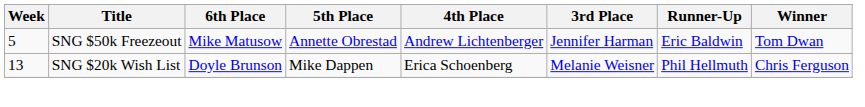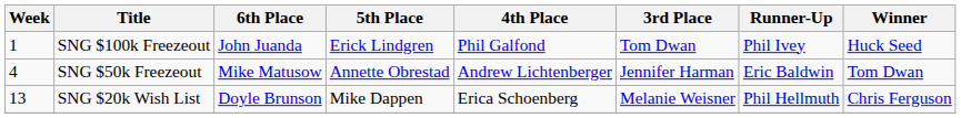+ row: 1 | SNG $100k Freezeout | John Juanda | Erick Lindgren | Phil Galfond | Tom Dwan | Phil Ivey | Huck Seed
SNG $50k Freezeout | Week: 5 -> 4
